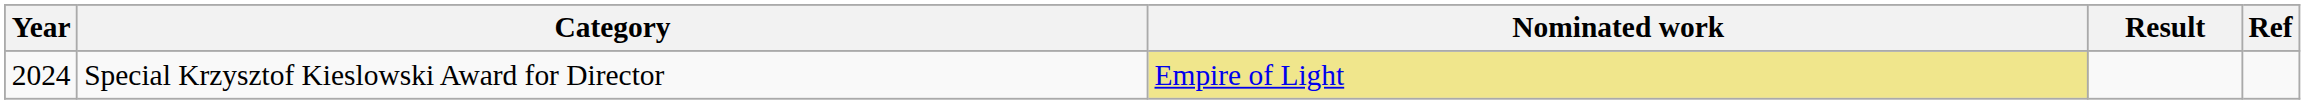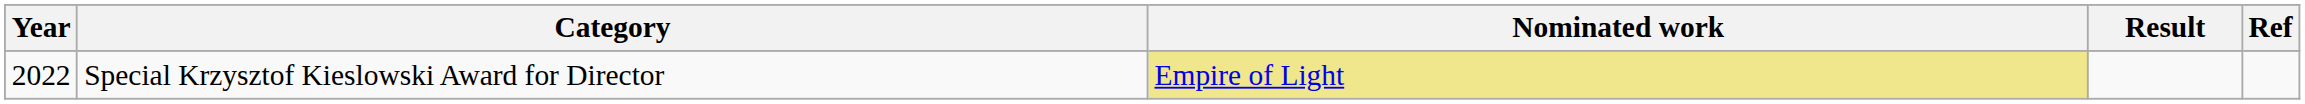Special Krzysztof Kieslowski Award for Director | Year: 2024 -> 2022
